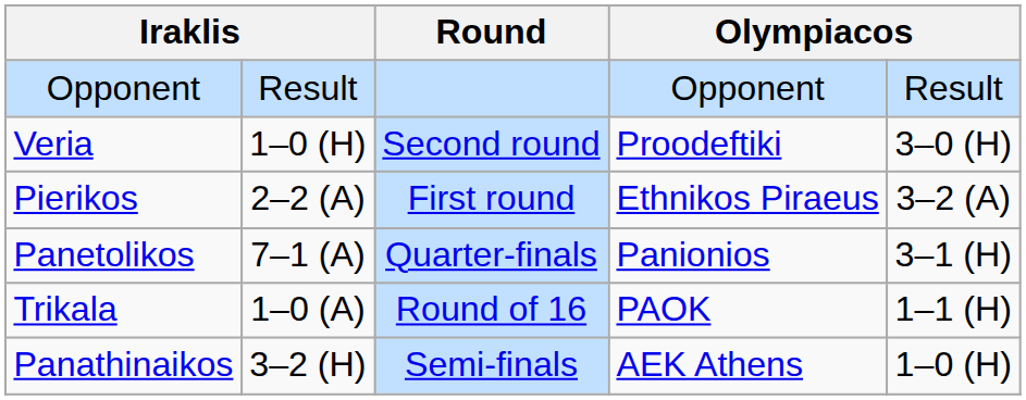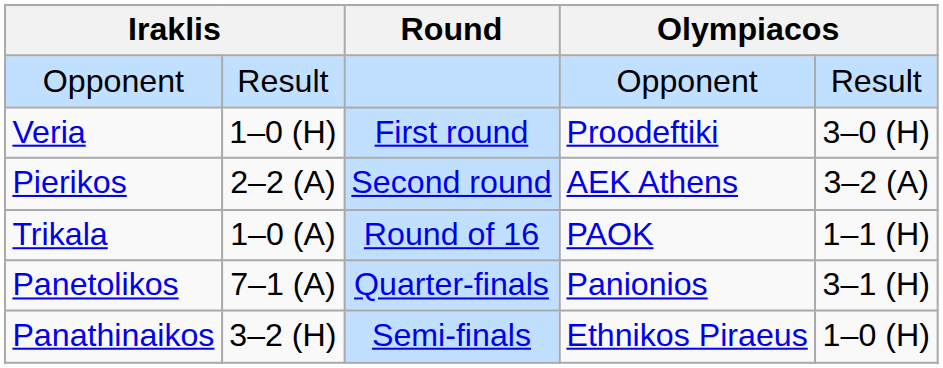Veria | Round: Second round -> First round
Pierikos | Round: First round -> Second round
Pierikos | column 4: Ethnikos Piraeus -> AEK Athens
rows swapped: Trikala <-> Panetolikos
Panathinaikos | column 4: AEK Athens -> Ethnikos Piraeus
